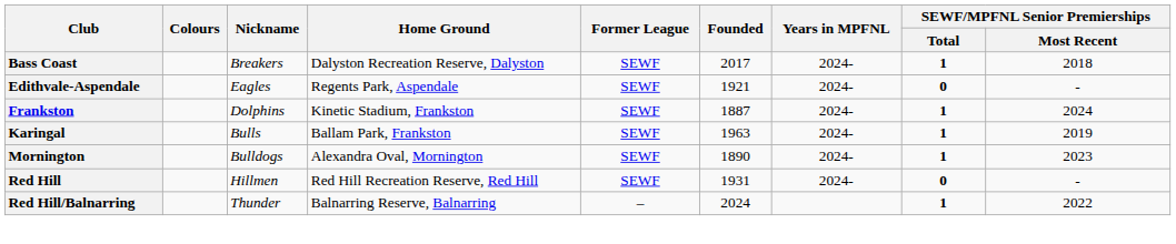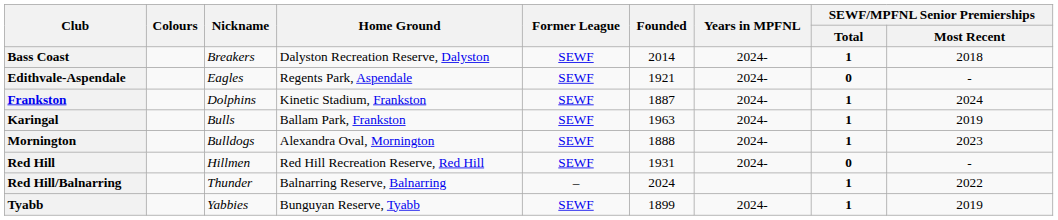Bass Coast | Founded: 2017 -> 2014
Mornington | Founded: 1890 -> 1888
+ row: Tyabb | Yabbies | Bunguyan Reserve, Tyabb | SEWF | 1899 | 2024- | 1 | 2019
